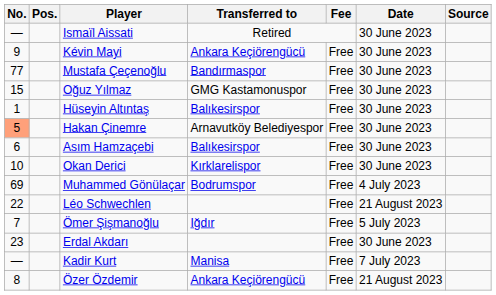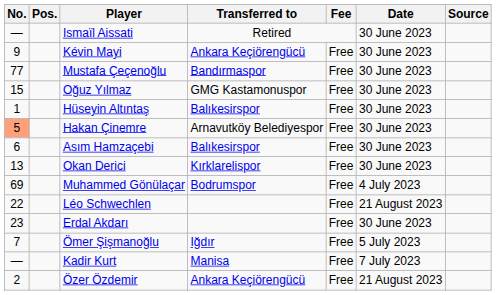Okan Derici | No.: 10 -> 13
rows swapped: Erdal Akdarı <-> Ömer Şişmanoğlu
Özer Özdemir | No.: 8 -> 2
